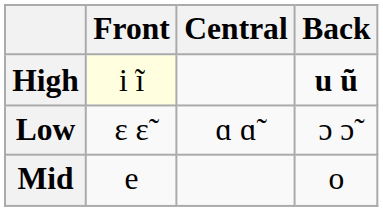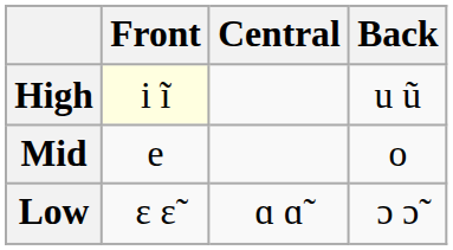High | Back: bold -> normal
rows swapped: Mid <-> Low
